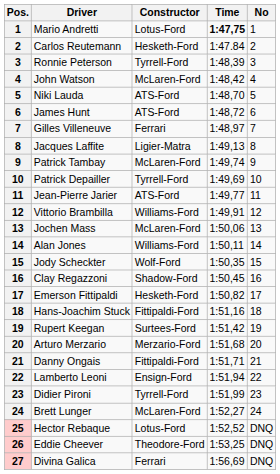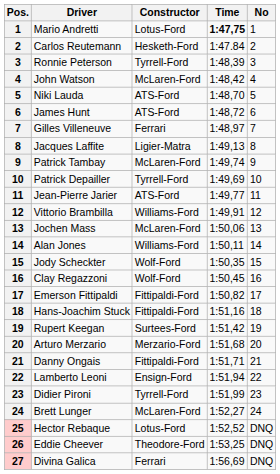Clay Regazzoni | Constructor: Shadow-Ford -> Wolf-Ford
Emerson Fittipaldi | Constructor: Hesketh-Ford -> Fittipaldi-Ford
